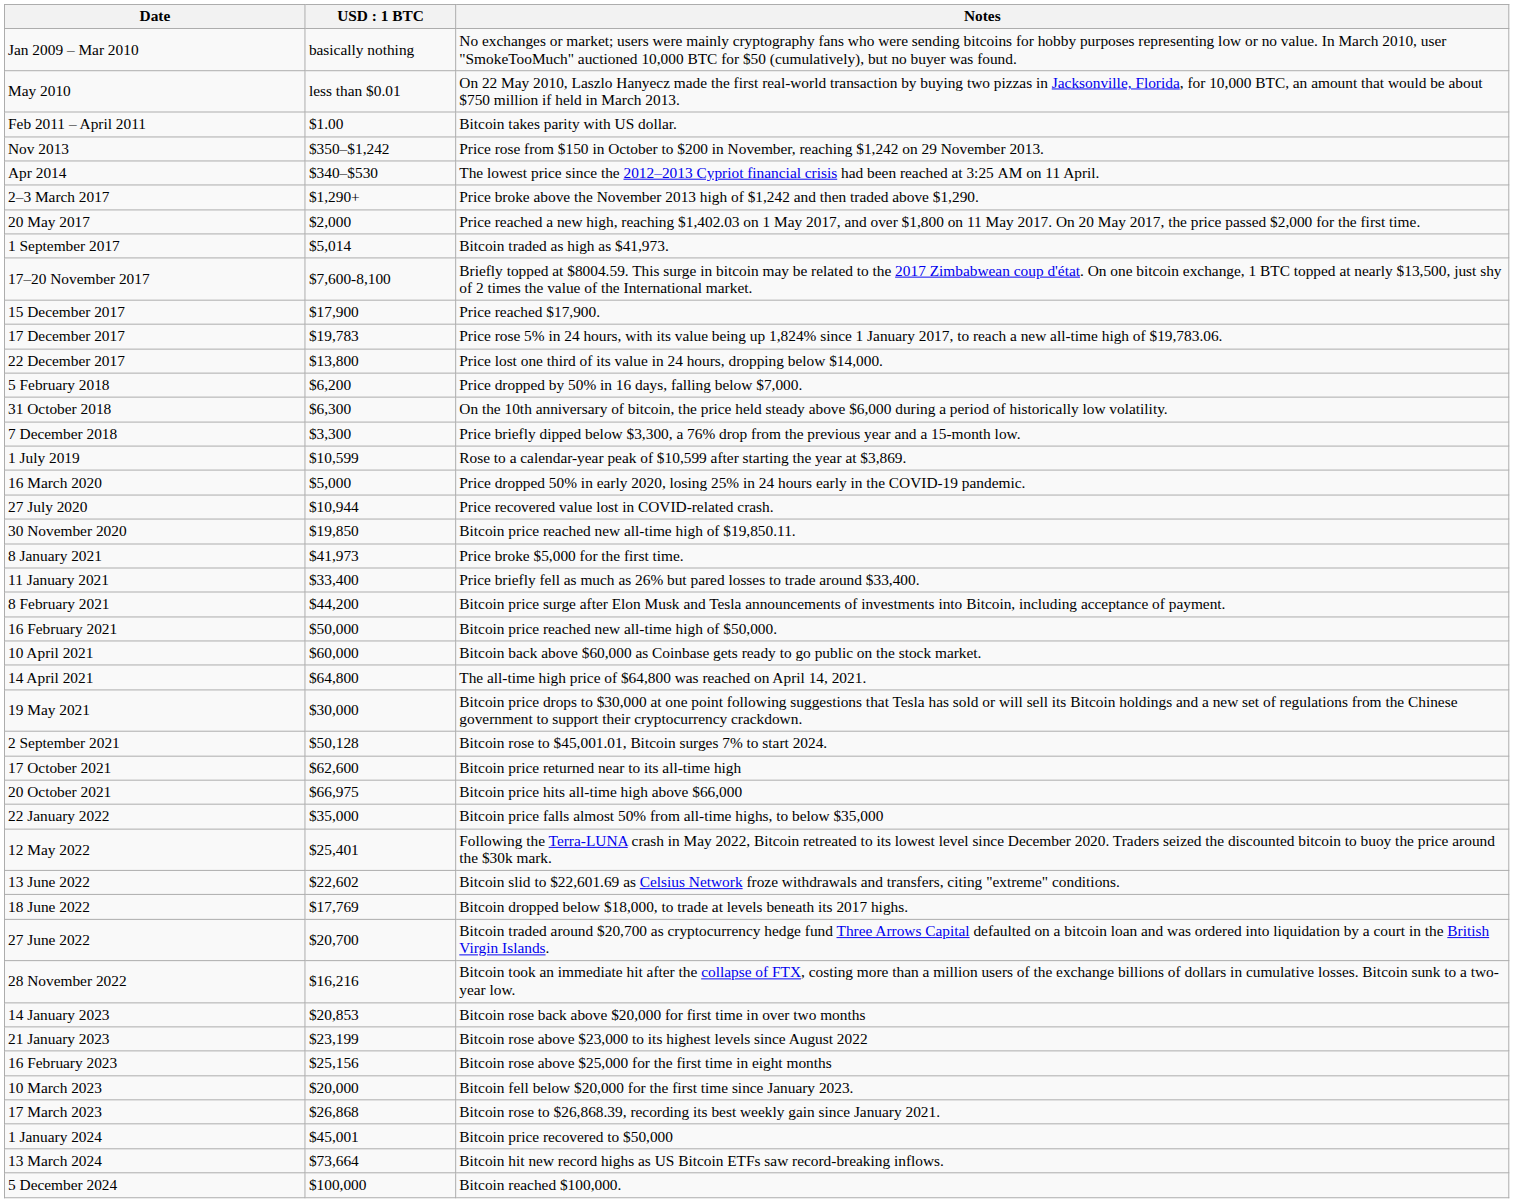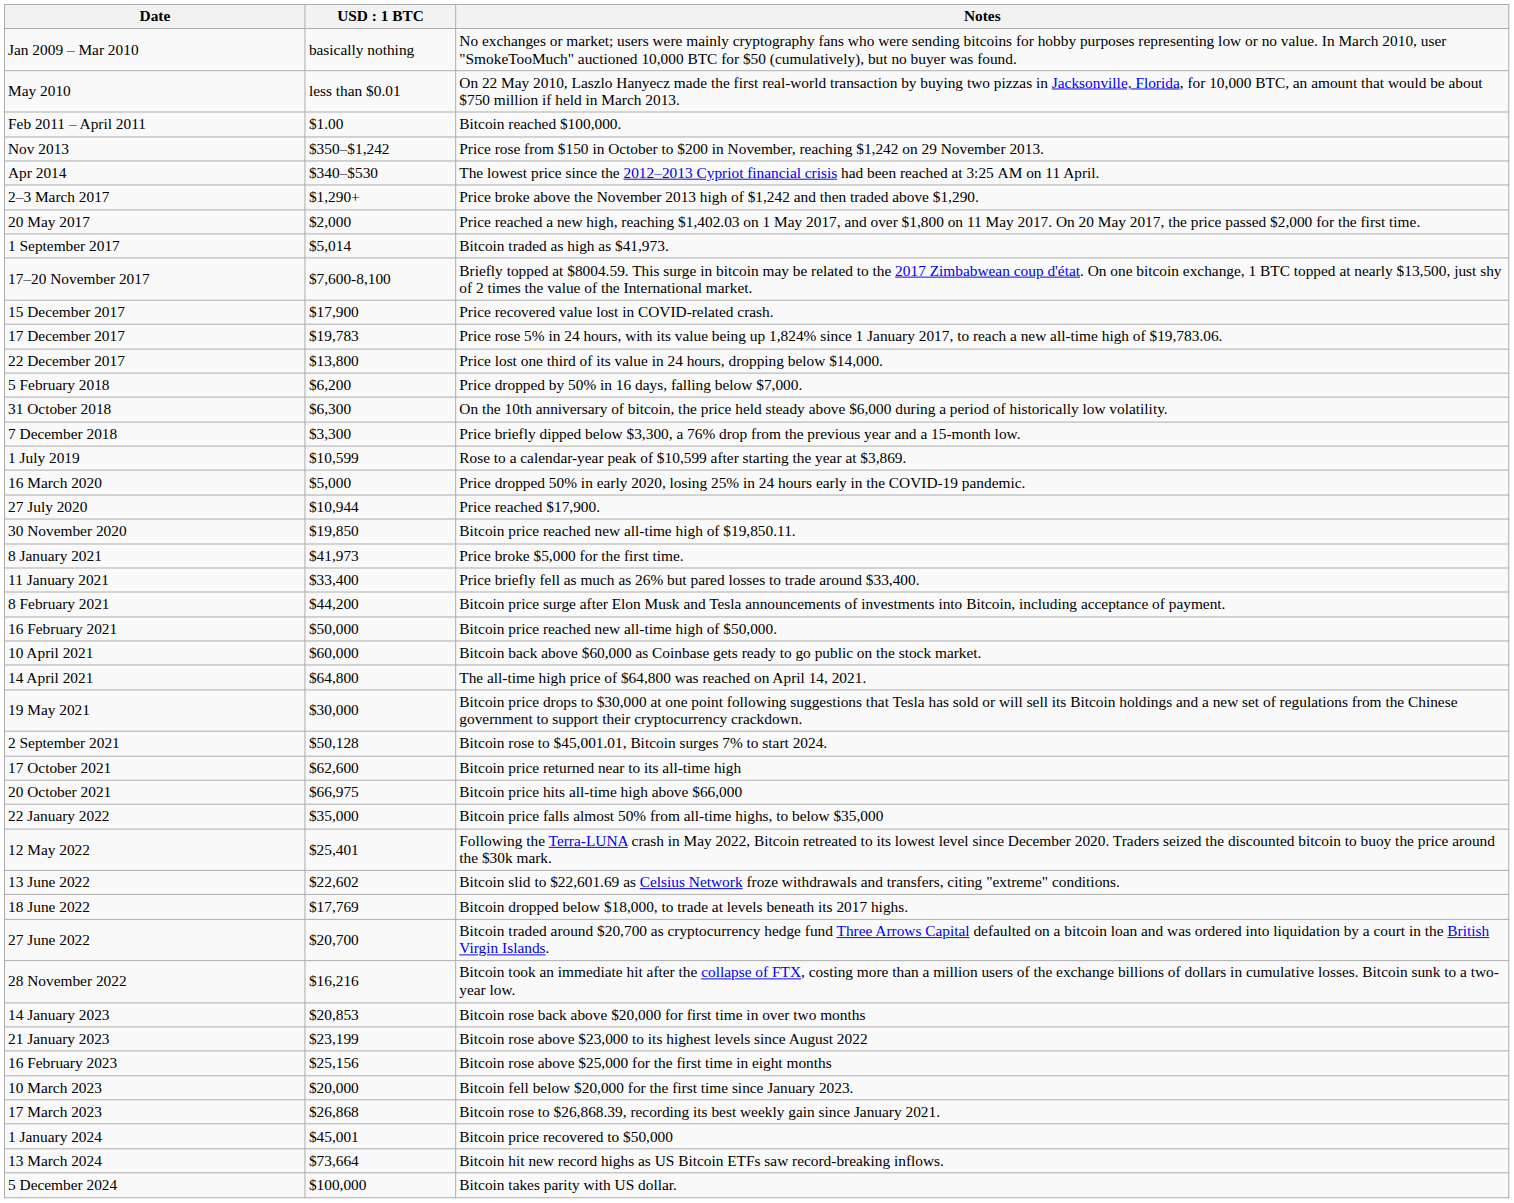Feb 2011 – April 2011 | Notes: Bitcoin takes parity with US dollar. -> Bitcoin reached $100,000.
15 December 2017 | Notes: Price reached $17,900. -> Price recovered value lost in COVID-related crash.
27 July 2020 | Notes: Price recovered value lost in COVID-related crash. -> Price reached $17,900.
5 December 2024 | Notes: Bitcoin reached $100,000. -> Bitcoin takes parity with US dollar.
